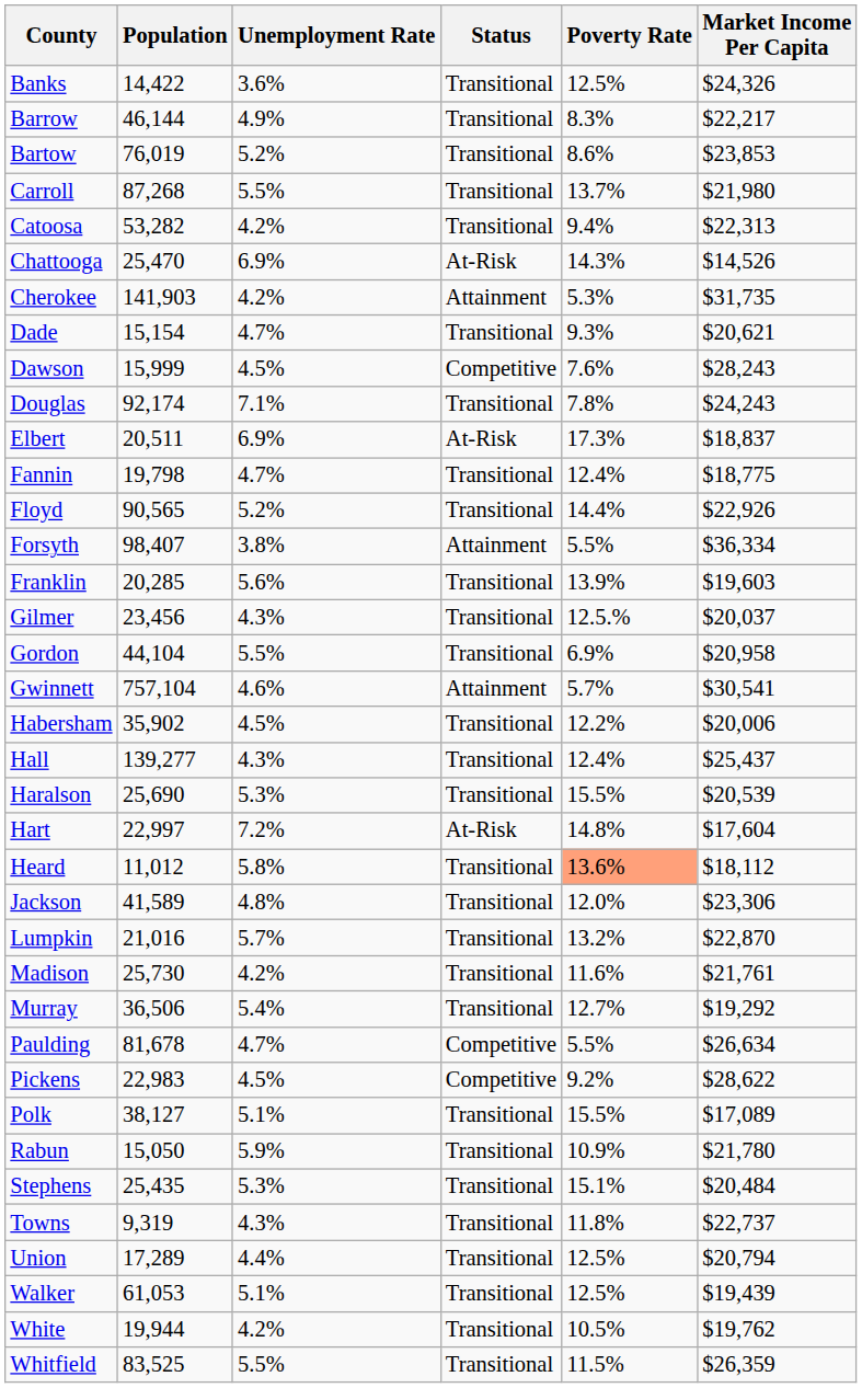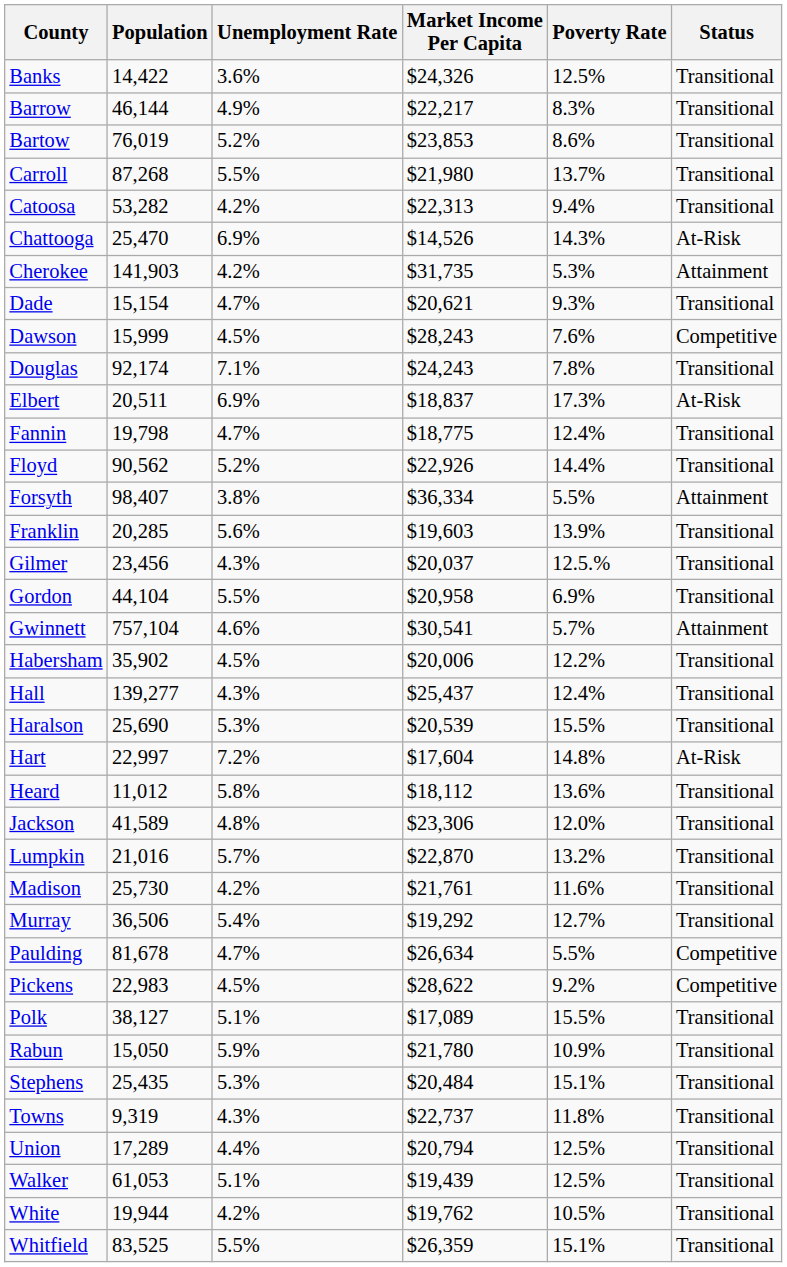columns swapped: Market Income Per Capita <-> Status
Floyd | Population: 90,565 -> 90,562
Heard | Poverty Rate: lightsalmon background -> no background
Whitfield | Poverty Rate: 11.5% -> 15.1%
